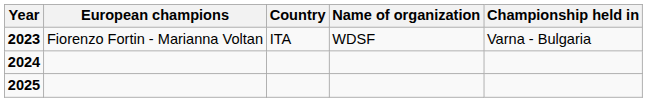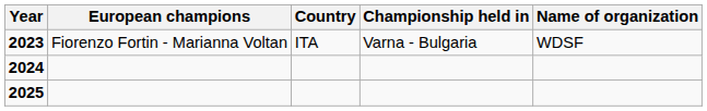columns swapped: Championship held in <-> Name of organization
